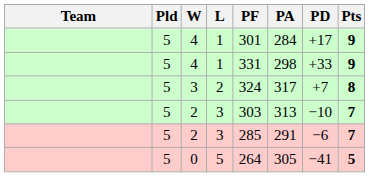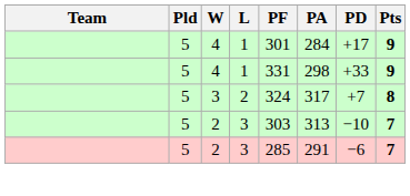- row: 5 | 0 | 5 | 264 | 305 | −41 | 5
